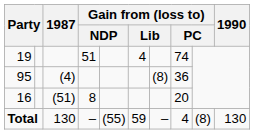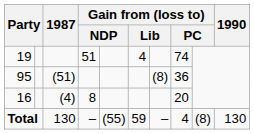95 | 1987: (4) -> (51)
16 | 1987: (51) -> (4)
